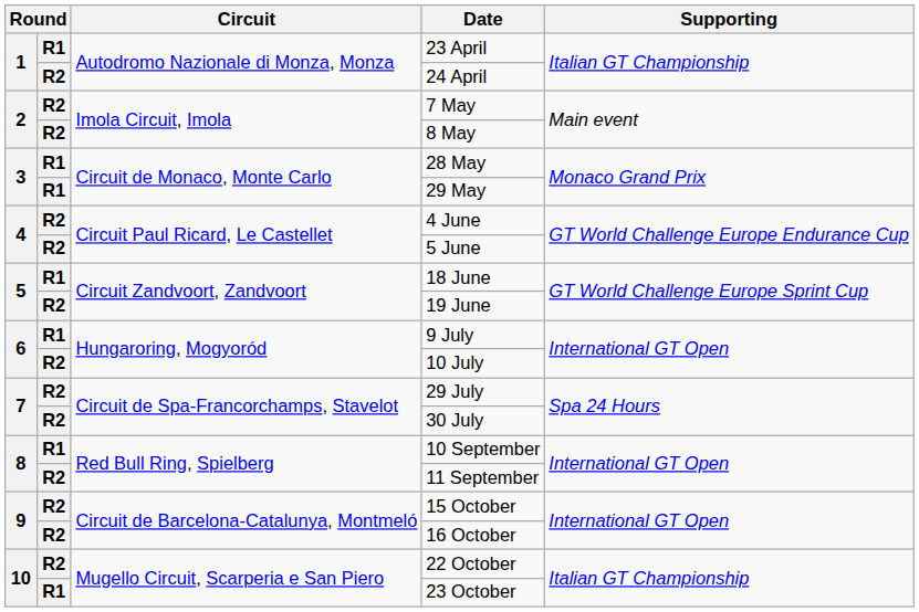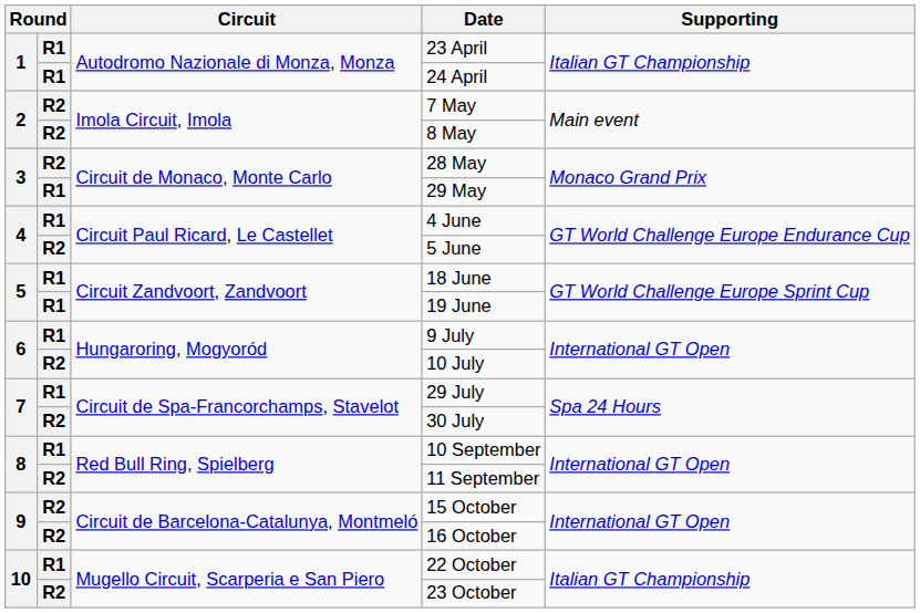24 April | column 2: R2 -> R1
28 May | column 2: R1 -> R2
4 June | column 2: R2 -> R1
19 June | column 2: R2 -> R1
29 July | column 2: R2 -> R1
22 October | column 2: R2 -> R1
23 October | column 2: R1 -> R2
